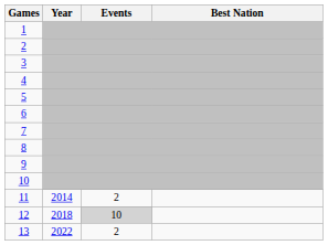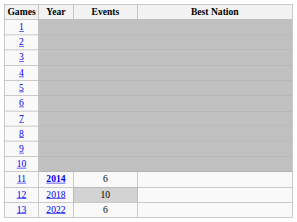11 | Year: normal -> bold
11 | Events: 2 -> 6
13 | Events: 2 -> 6
